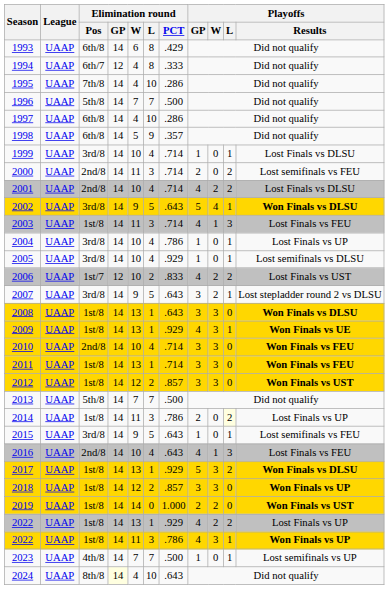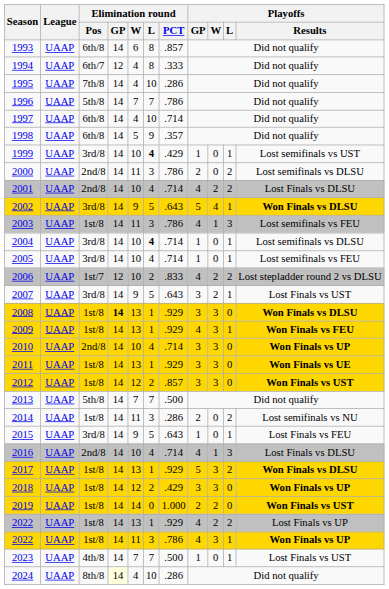1993 | Elimination round / PCT: .429 -> .857
1996 | Elimination round / PCT: .500 -> .786
1997 | Elimination round / PCT: .286 -> .714
1999 | Elimination round / L: normal -> bold
1999 | Elimination round / PCT: .714 -> .429
1999 | Playoffs / Results: Lost Finals vs DLSU -> Lost semifinals vs UST
2000 | Elimination round / PCT: .714 -> .786
2000 | Playoffs / Results: Lost semifinals vs FEU -> Lost semifinals vs DLSU
2003 | Elimination round / PCT: .714 -> .786
2003 | Playoffs / Results: Lost Finals vs FEU -> Lost semifinals vs FEU
2004 | Elimination round / L: normal -> bold
2004 | Elimination round / PCT: .786 -> .714
2004 | Playoffs / Results: Lost Finals vs UP -> Lost semifinals vs DLSU
2005 | Elimination round / PCT: .929 -> .714
2005 | Playoffs / Results: Lost semifinals vs DLSU -> Lost semifinals vs FEU
2006 | Playoffs / Results: Lost Finals vs UST -> Lost stepladder round 2 vs DLSU
2007 | Playoffs / Results: Lost stepladder round 2 vs DLSU -> Lost Finals vs UST
2008 | Elimination round / GP: normal -> bold
2008 | Elimination round / PCT: .643 -> .929
2009 | Playoffs / Results: Won Finals vs UE -> Won Finals vs FEU
2010 | Playoffs / Results: Won Finals vs FEU -> Won Finals vs UP
2011 | Elimination round / PCT: .714 -> .929
2011 | Playoffs / Results: Won Finals vs FEU -> Won Finals vs UE
2014 | Elimination round / PCT: .786 -> .286
2014 | Playoffs / L: lightyellow background -> no background
2014 | Playoffs / Results: Lost Finals vs UP -> Lost semifinals vs NU
2015 | Playoffs / Results: Lost semifinals vs FEU -> Lost Finals vs FEU
2016 | Elimination round / PCT: .643 -> .714
2016 | Playoffs / Results: Lost Finals vs FEU -> Lost Finals vs DLSU
2018 | Elimination round / PCT: .857 -> .429
2023 | Playoffs / Results: Lost semifinals vs UP -> Lost Finals vs UST
2024 | Elimination round / PCT: .643 -> .286
